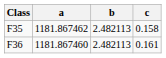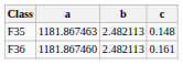F35 | a: 1181.867462 -> 1181.867463
F35 | c: 0.158 -> 0.148
